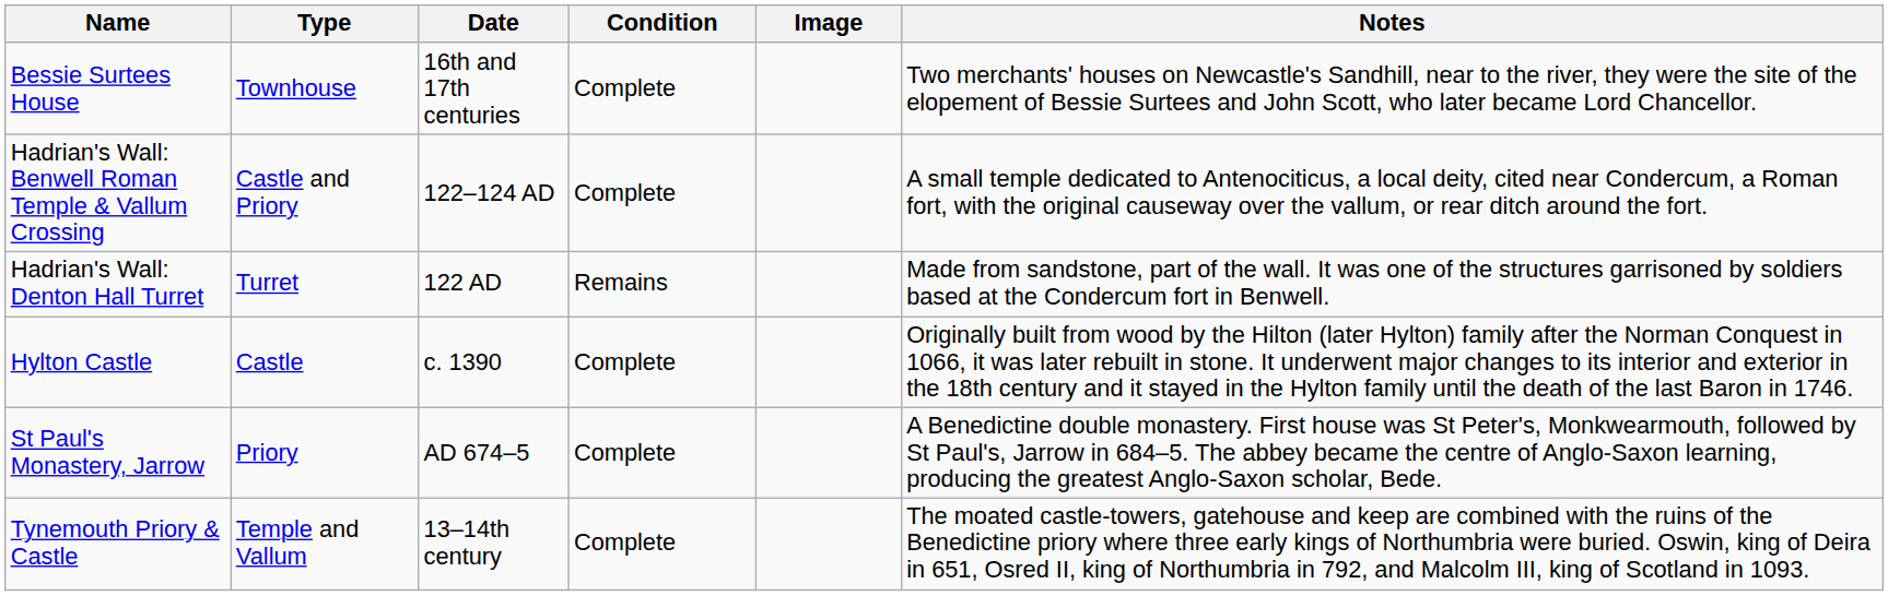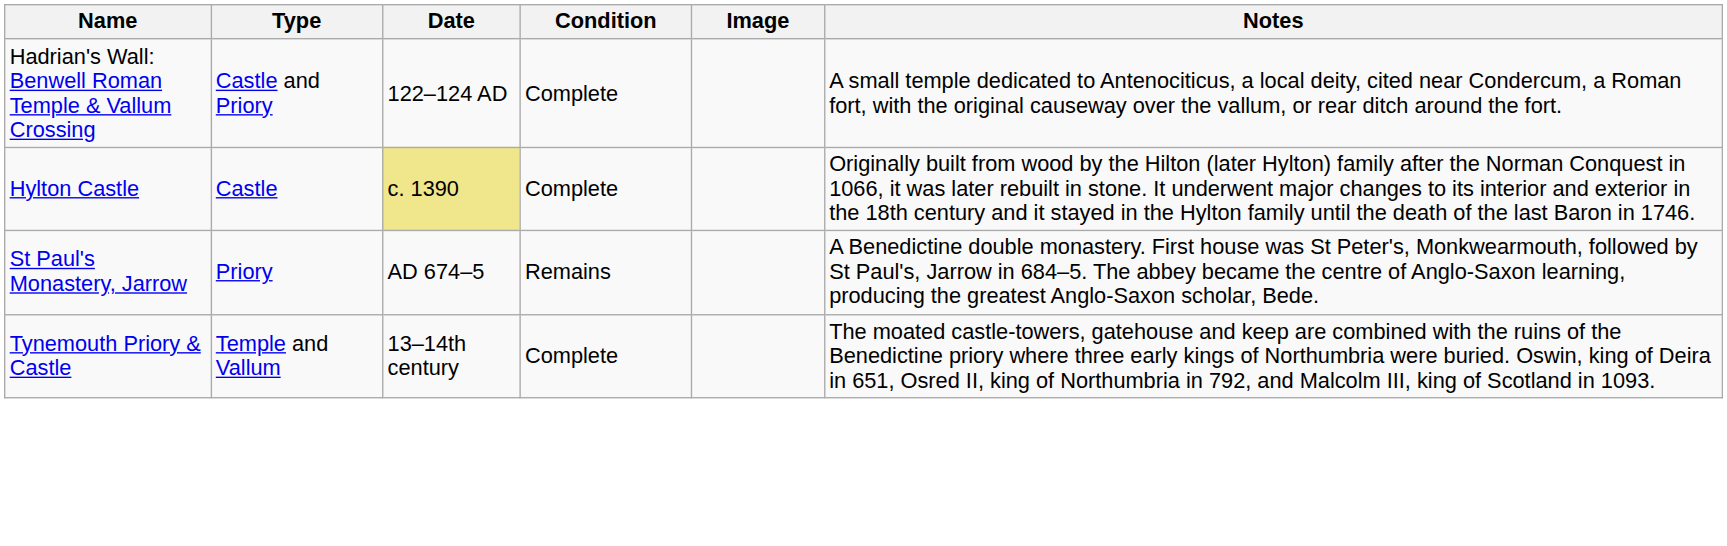- row: Bessie Surtees House | Townhouse | 16th and 17th centuries | Complete | Two merchants' houses on Newcastle's Sandhill, near to the river, they were the site of the elopement of Bessie Surtees and John Scott, who later became Lord Chancellor.
- row: Hadrian's Wall: Denton Hall Turret | Turret | 122 AD | Remains | Made from sandstone, part of the wall. It was one of the structures garrisoned by soldiers based at the Condercum fort in Benwell.
Hylton Castle | Date: no background -> khaki background
St Paul's Monastery, Jarrow | Condition: Complete -> Remains
